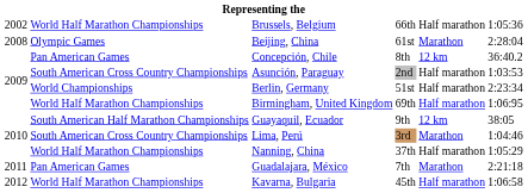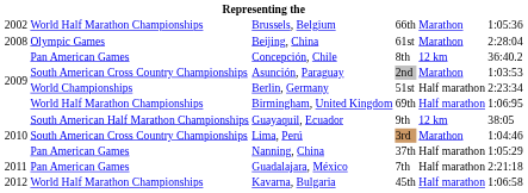Brussels, Belgium | column 5: Half marathon -> Marathon
Asunción, Paraguay | column 5: Half marathon -> Marathon
Nanning, China | column 2: World Half Marathon Championships -> Pan American Games
Guadalajara, México | column 5: Marathon -> Half marathon
